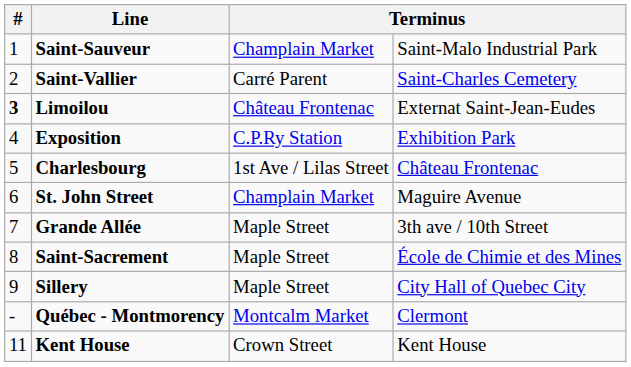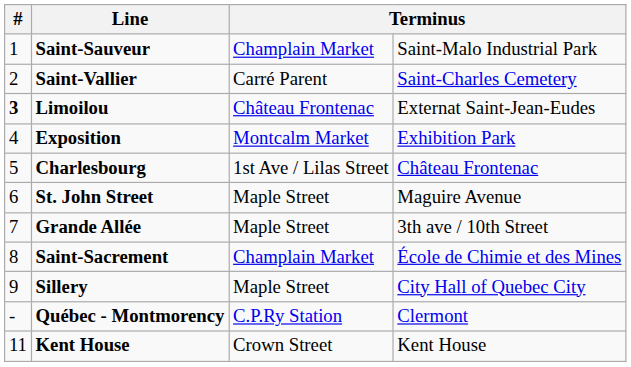Exposition | column 3: C.P.Ry Station -> Montcalm Market
St. John Street | column 3: Champlain Market -> Maple Street
Saint-Sacrement | column 3: Maple Street -> Champlain Market
Québec - Montmorency | column 3: Montcalm Market -> C.P.Ry Station
